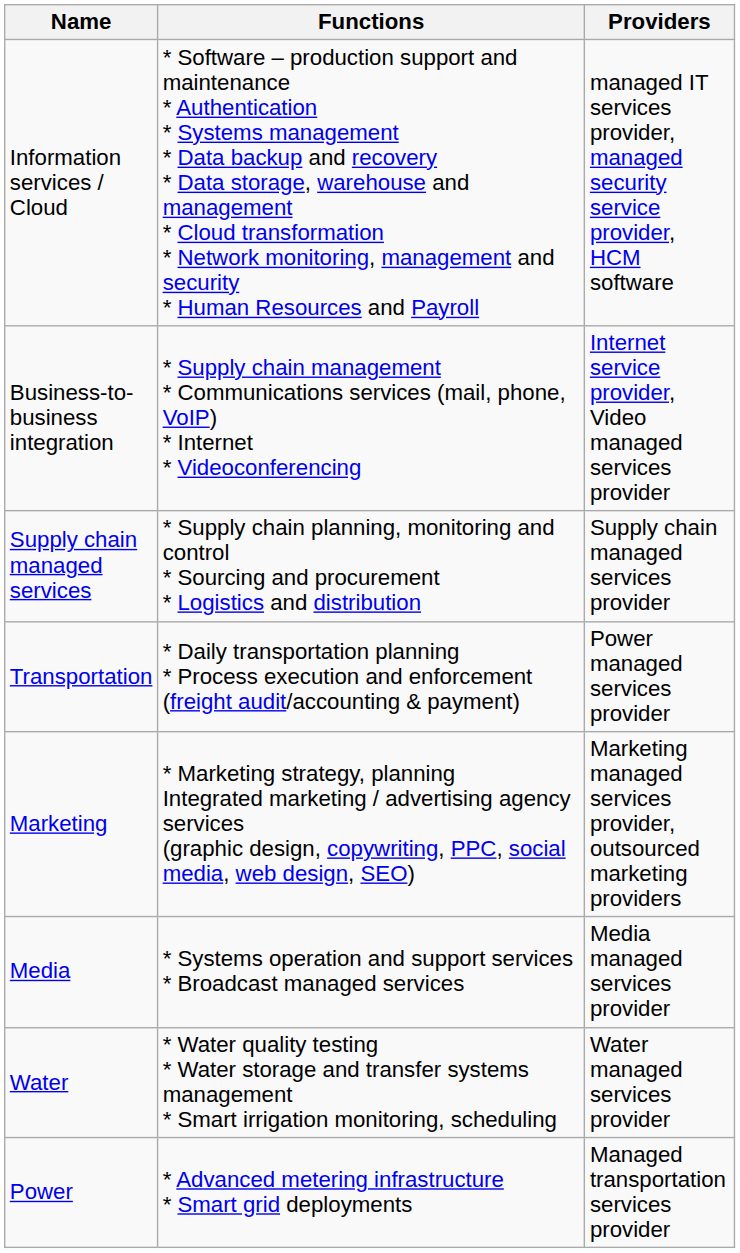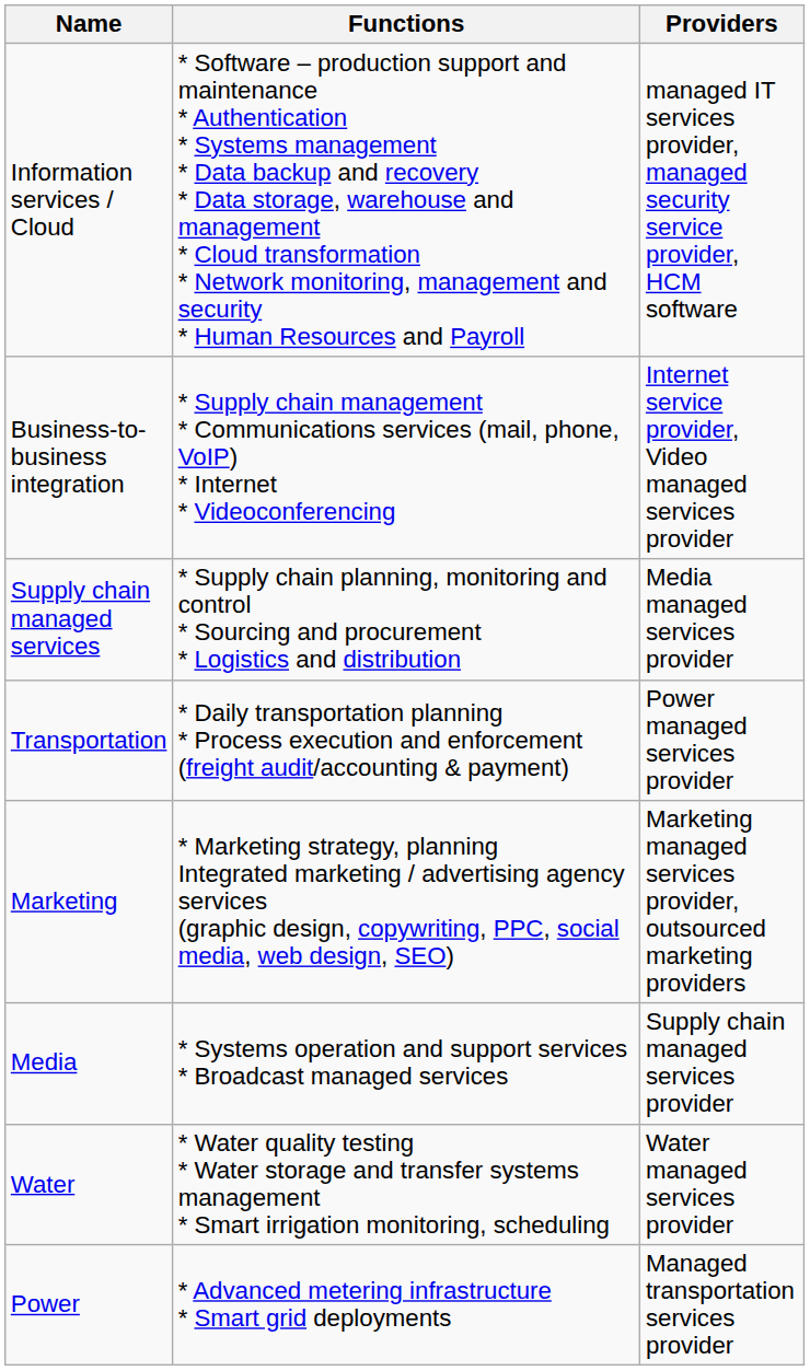Supply chain managed services | Providers: Supply chain managed services provider -> Media managed services provider
Media | Providers: Media managed services provider -> Supply chain managed services provider
